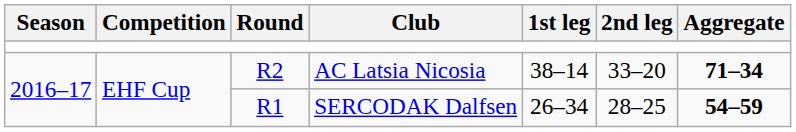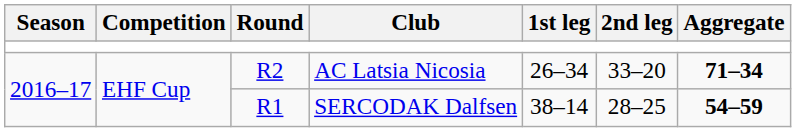AC Latsia Nicosia | 1st leg: 38–14 -> 26–34
SERCODAK Dalfsen | 1st leg: 26–34 -> 38–14
